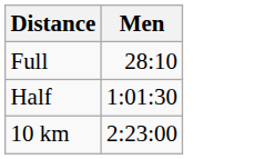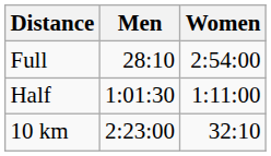+ column: Women | 2:54:00 | 1:11:00 | 32:10
